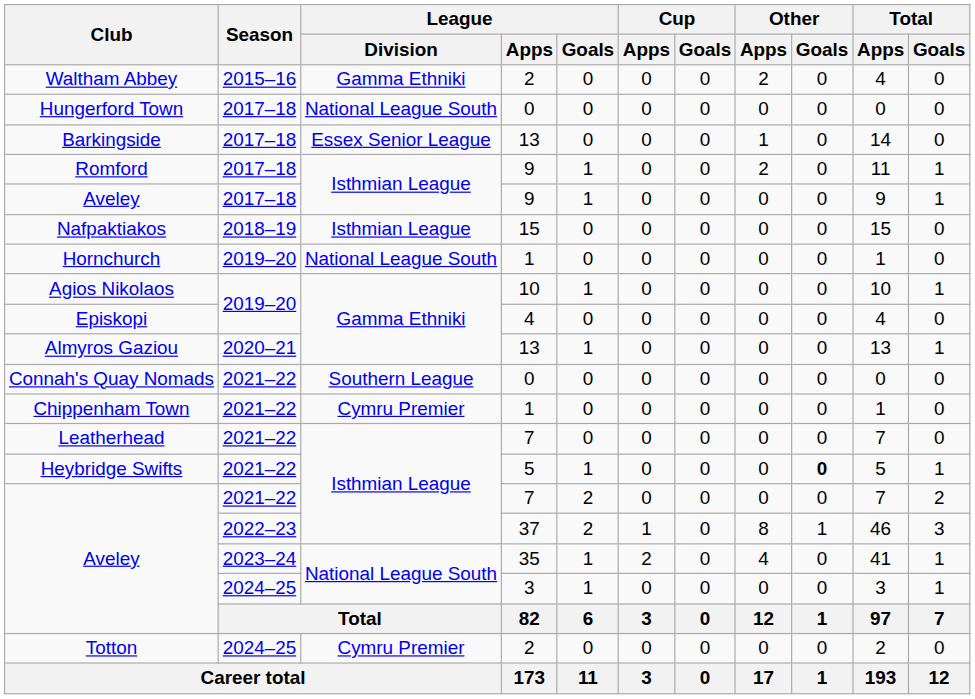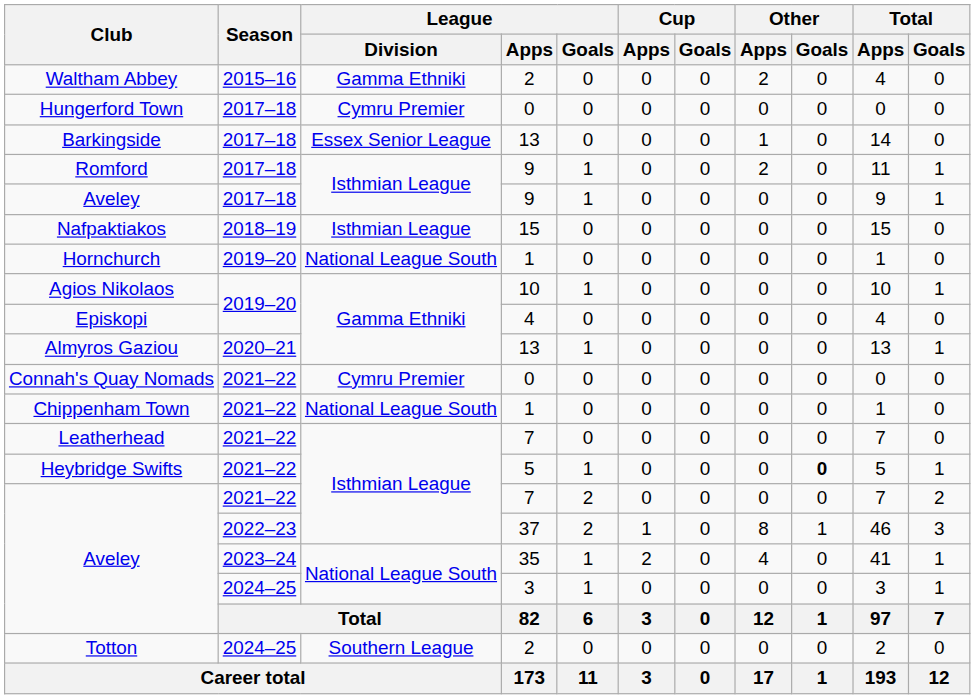Hungerford Town | League / Division: National League South -> Cymru Premier
Connah's Quay Nomads | League / Division: Southern League -> Cymru Premier
Chippenham Town | League / Division: Cymru Premier -> National League South
Totton | League / Division: Cymru Premier -> Southern League
